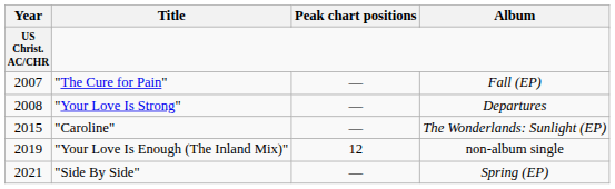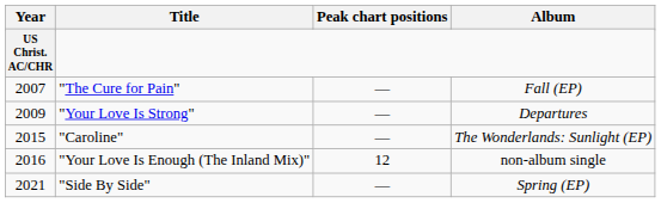"Your Love Is Strong" | Year: 2008 -> 2009
"Your Love Is Enough (The Inland Mix)" | Year: 2019 -> 2016
